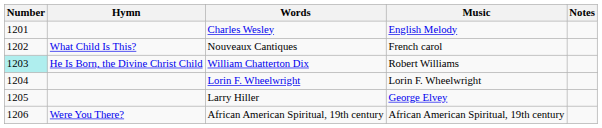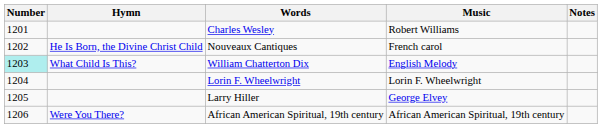Charles Wesley | Music: English Melody -> Robert Williams
Nouveaux Cantiques | Hymn: What Child Is This? -> He Is Born, the Divine Christ Child
William Chatterton Dix | Hymn: He Is Born, the Divine Christ Child -> What Child Is This?
William Chatterton Dix | Music: Robert Williams -> English Melody
